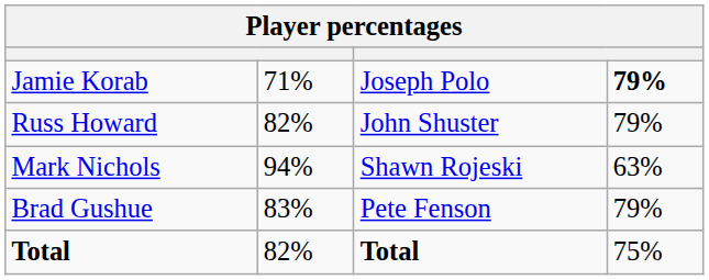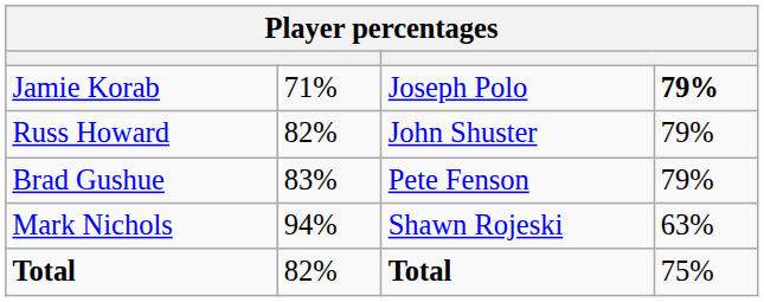rows swapped: Mark Nichols <-> Brad Gushue
